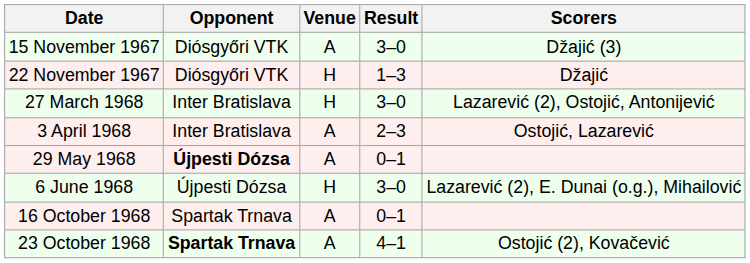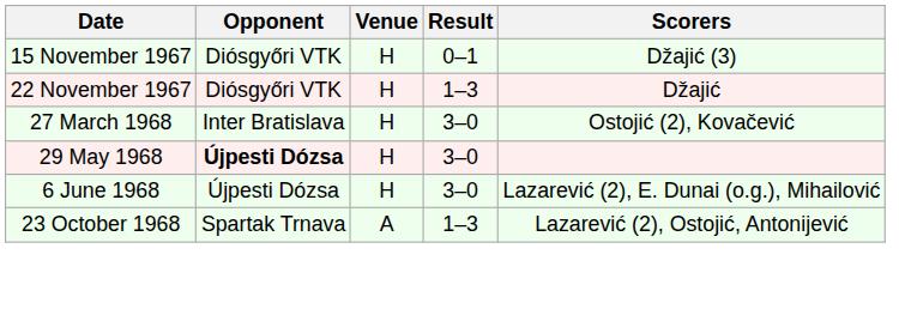15 November 1967 | Venue: A -> H
15 November 1967 | Result: 3–0 -> 0–1
27 March 1968 | Scorers: Lazarević (2), Ostojić, Antonijević -> Ostojić (2), Kovačević
- row: 3 April 1968 | Inter Bratislava | A | 2–3 | Ostojić, Lazarević
29 May 1968 | Venue: A -> H
29 May 1968 | Result: 0–1 -> 3–0
- row: 16 October 1968 | Spartak Trnava | A | 0–1
23 October 1968 | Opponent: bold -> normal
23 October 1968 | Result: 4–1 -> 1–3
23 October 1968 | Scorers: Ostojić (2), Kovačević -> Lazarević (2), Ostojić, Antonijević
